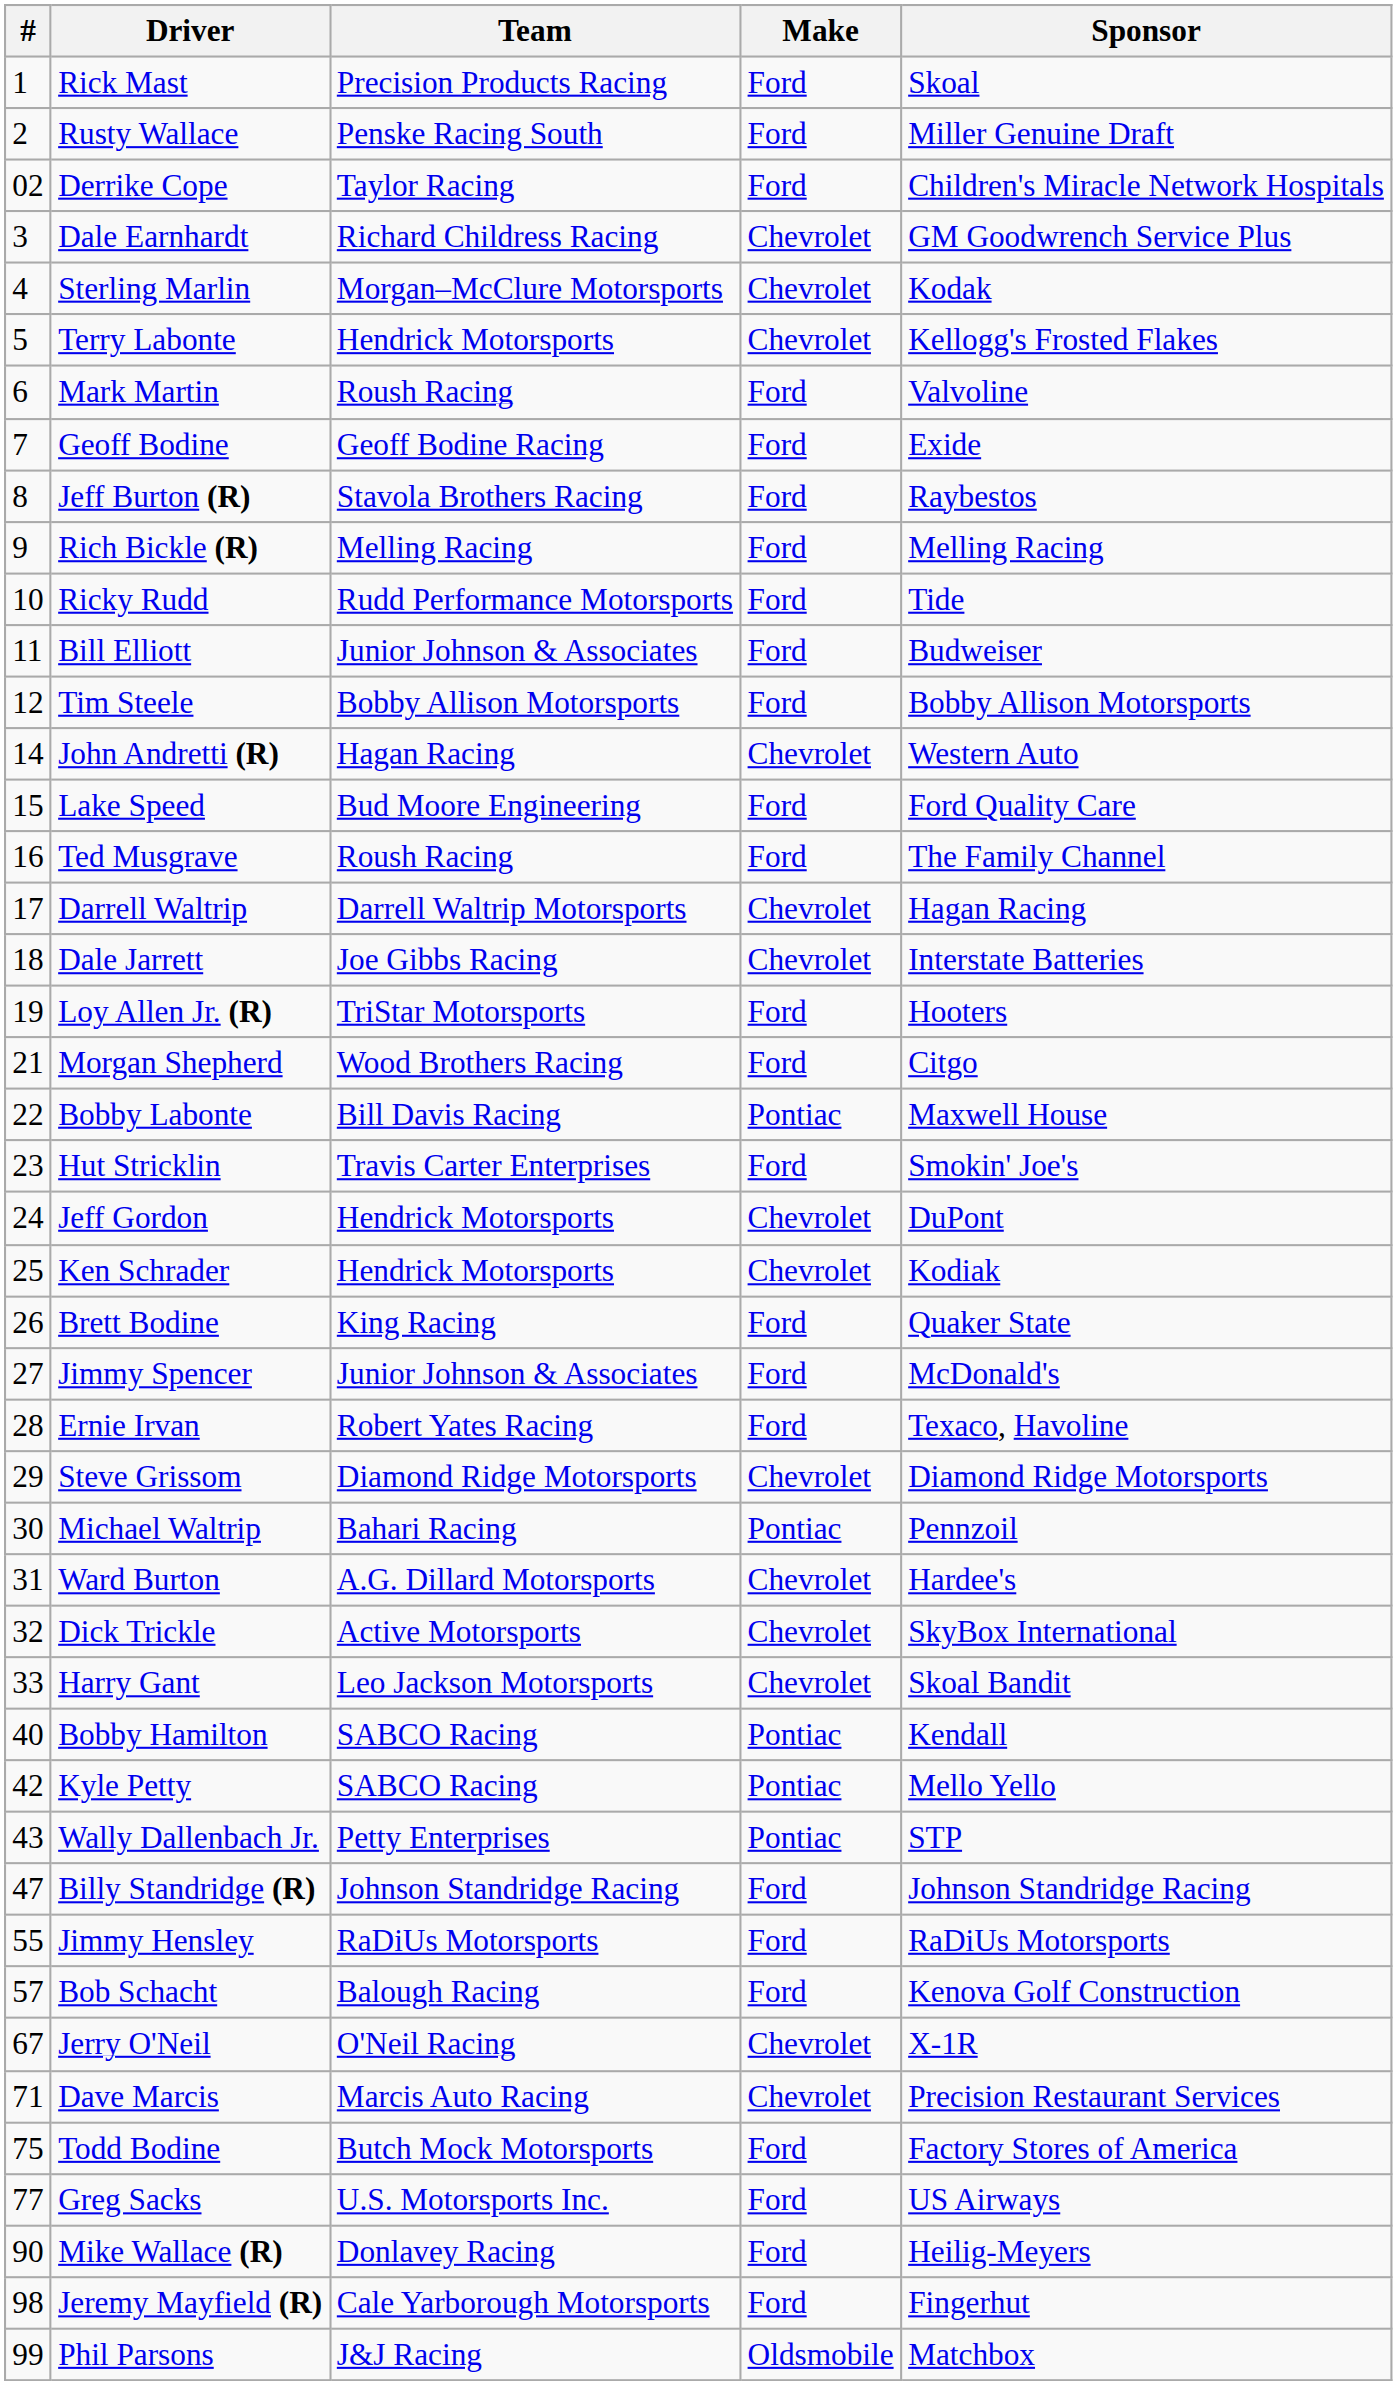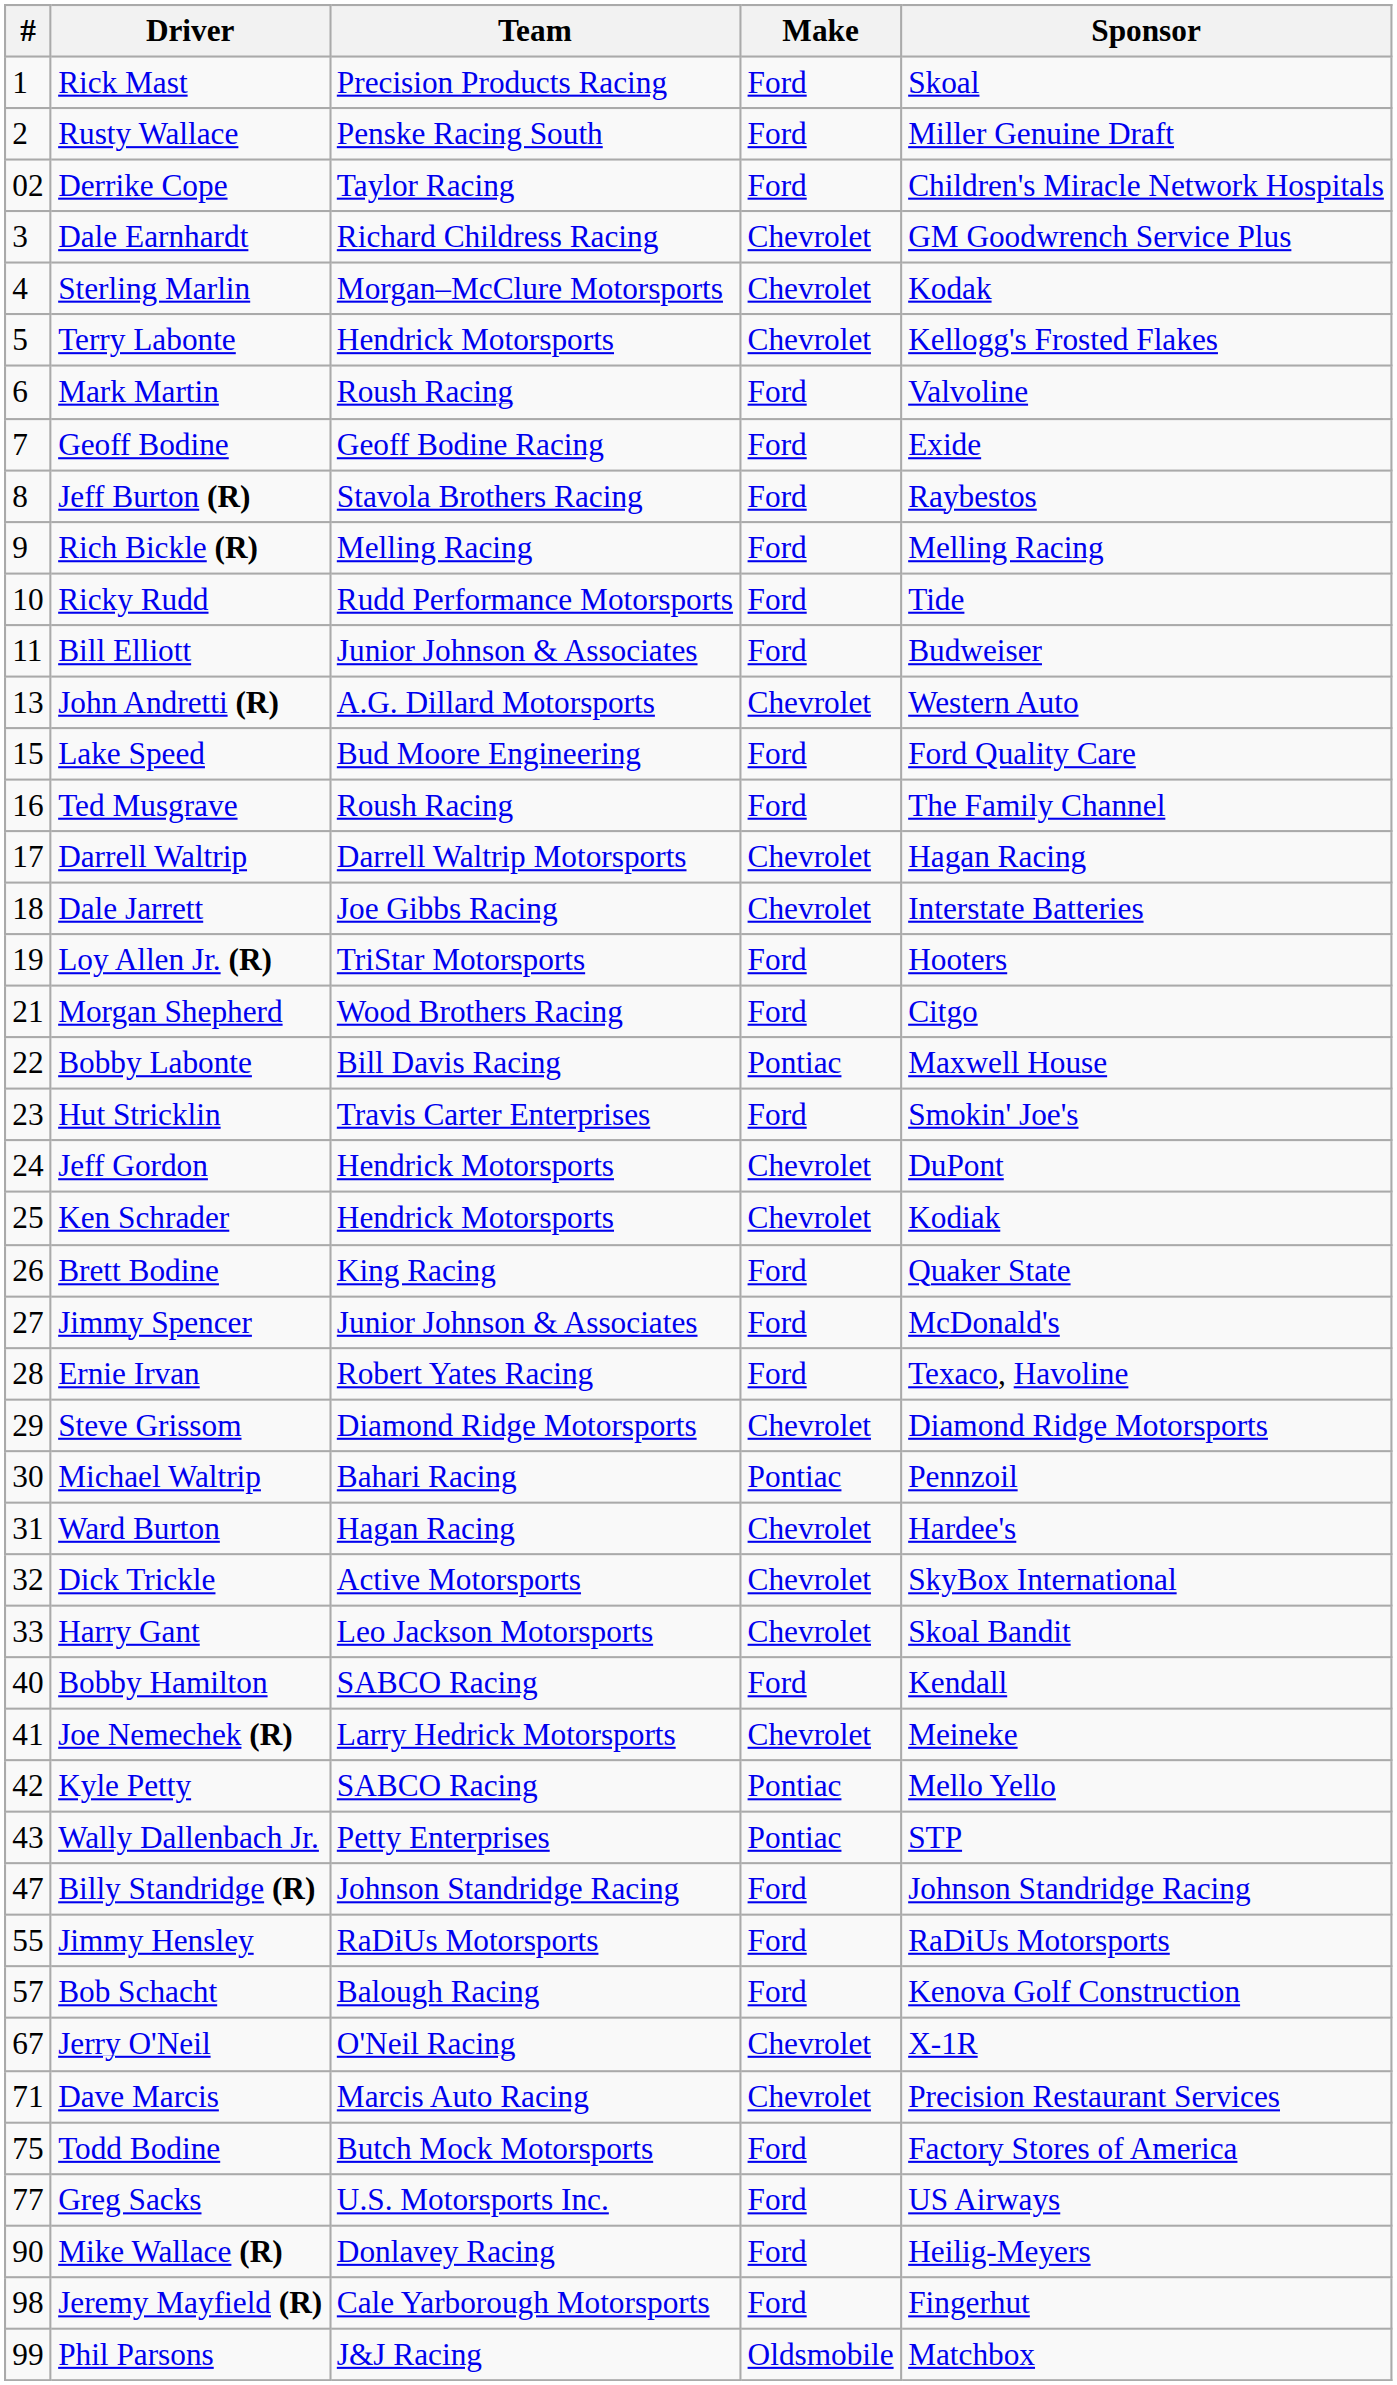- row: 12 | Tim Steele | Bobby Allison Motorsports | Ford | Bobby Allison Motorsports
John Andretti (R) | #: 14 -> 13
John Andretti (R) | Team: Hagan Racing -> A.G. Dillard Motorsports
Ward Burton | Team: A.G. Dillard Motorsports -> Hagan Racing
Bobby Hamilton | Make: Pontiac -> Ford
+ row: 41 | Joe Nemechek (R) | Larry Hedrick Motorsports | Chevrolet | Meineke
